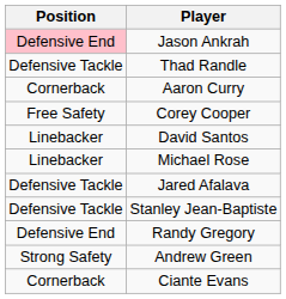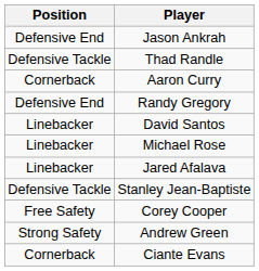Jason Ankrah | Position: pink background -> no background
rows swapped: Randy Gregory <-> Corey Cooper
Jared Afalava | Position: Defensive Tackle -> Linebacker
